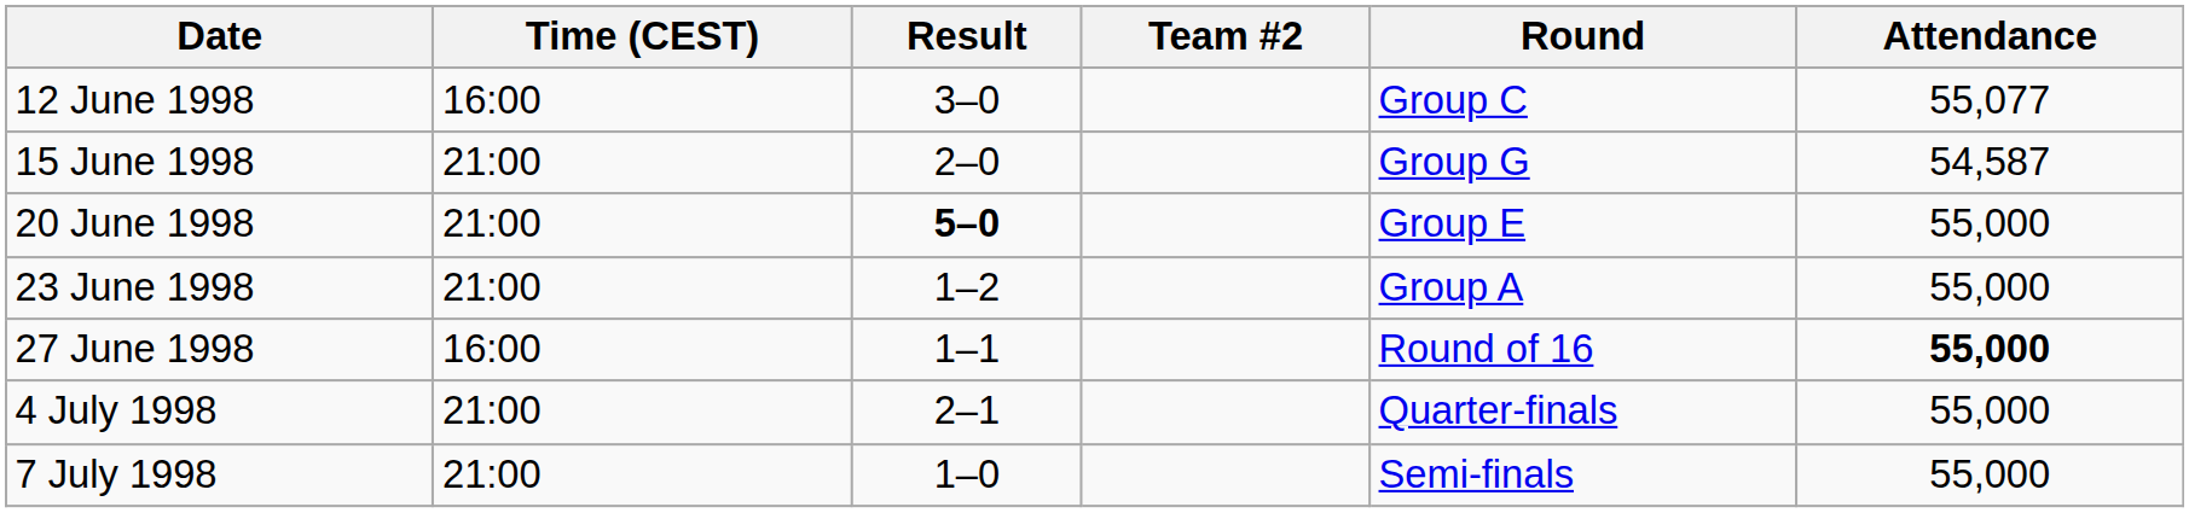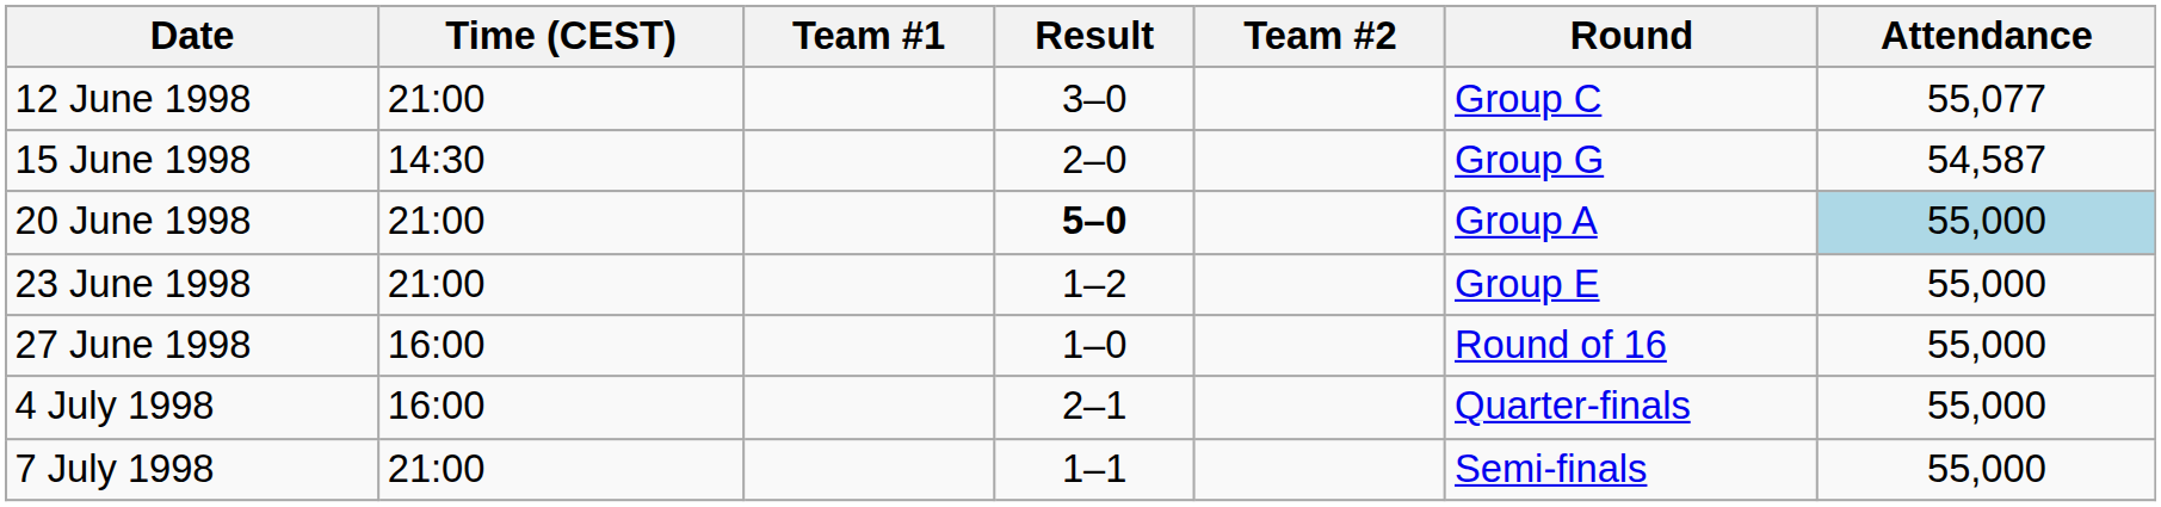+ column: Team #1
12 June 1998 | Time (CEST): 16:00 -> 21:00
15 June 1998 | Time (CEST): 21:00 -> 14:30
20 June 1998 | Round: Group E -> Group A
20 June 1998 | Attendance: no background -> lightblue background
23 June 1998 | Round: Group A -> Group E
27 June 1998 | Result: 1–1 -> 1–0
27 June 1998 | Attendance: bold -> normal
4 July 1998 | Time (CEST): 21:00 -> 16:00
7 July 1998 | Result: 1–0 -> 1–1
